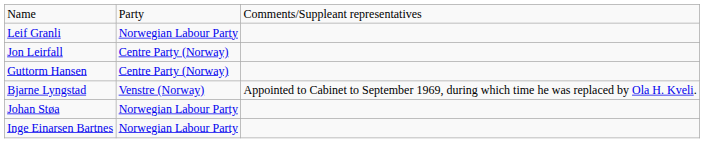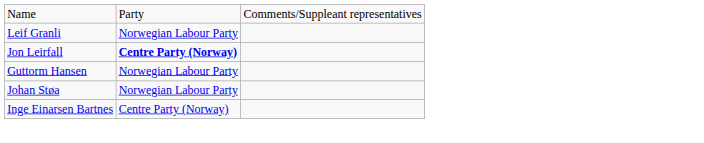Jon Leirfall | column 2: normal -> bold
Guttorm Hansen | column 2: Centre Party (Norway) -> Norwegian Labour Party
- row: Bjarne Lyngstad | Venstre (Norway) | Appointed to Cabinet to September 1969, during which time he was replaced by Ola H. Kveli.
Inge Einarsen Bartnes | column 2: Norwegian Labour Party -> Centre Party (Norway)
